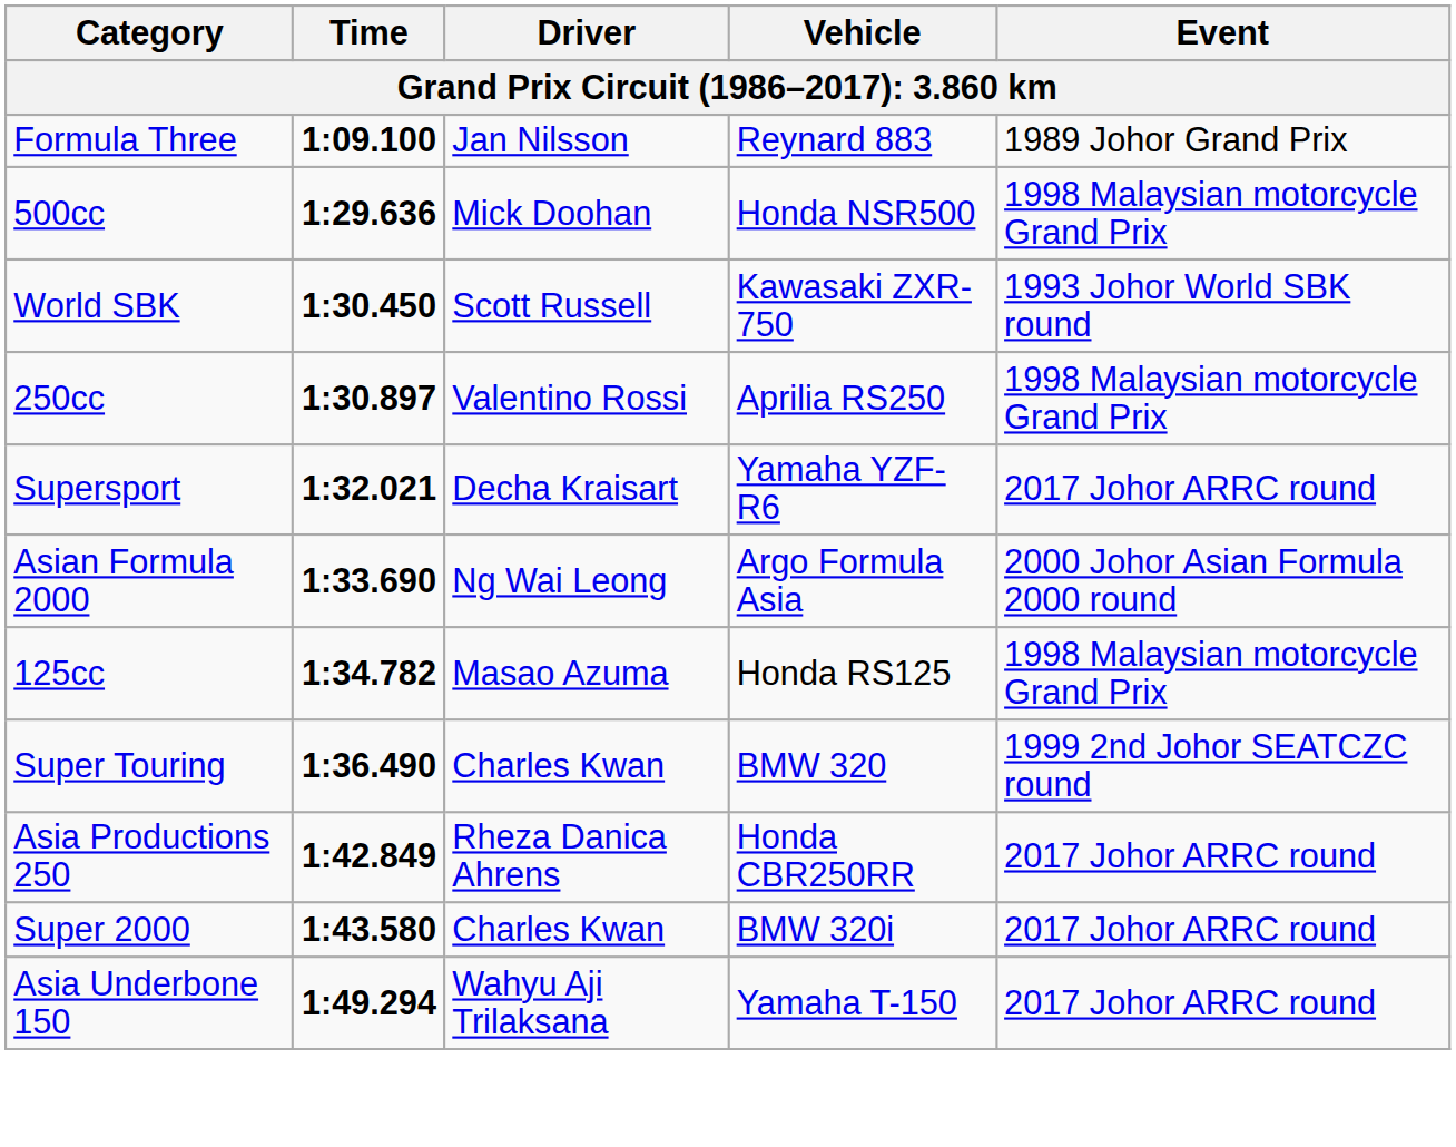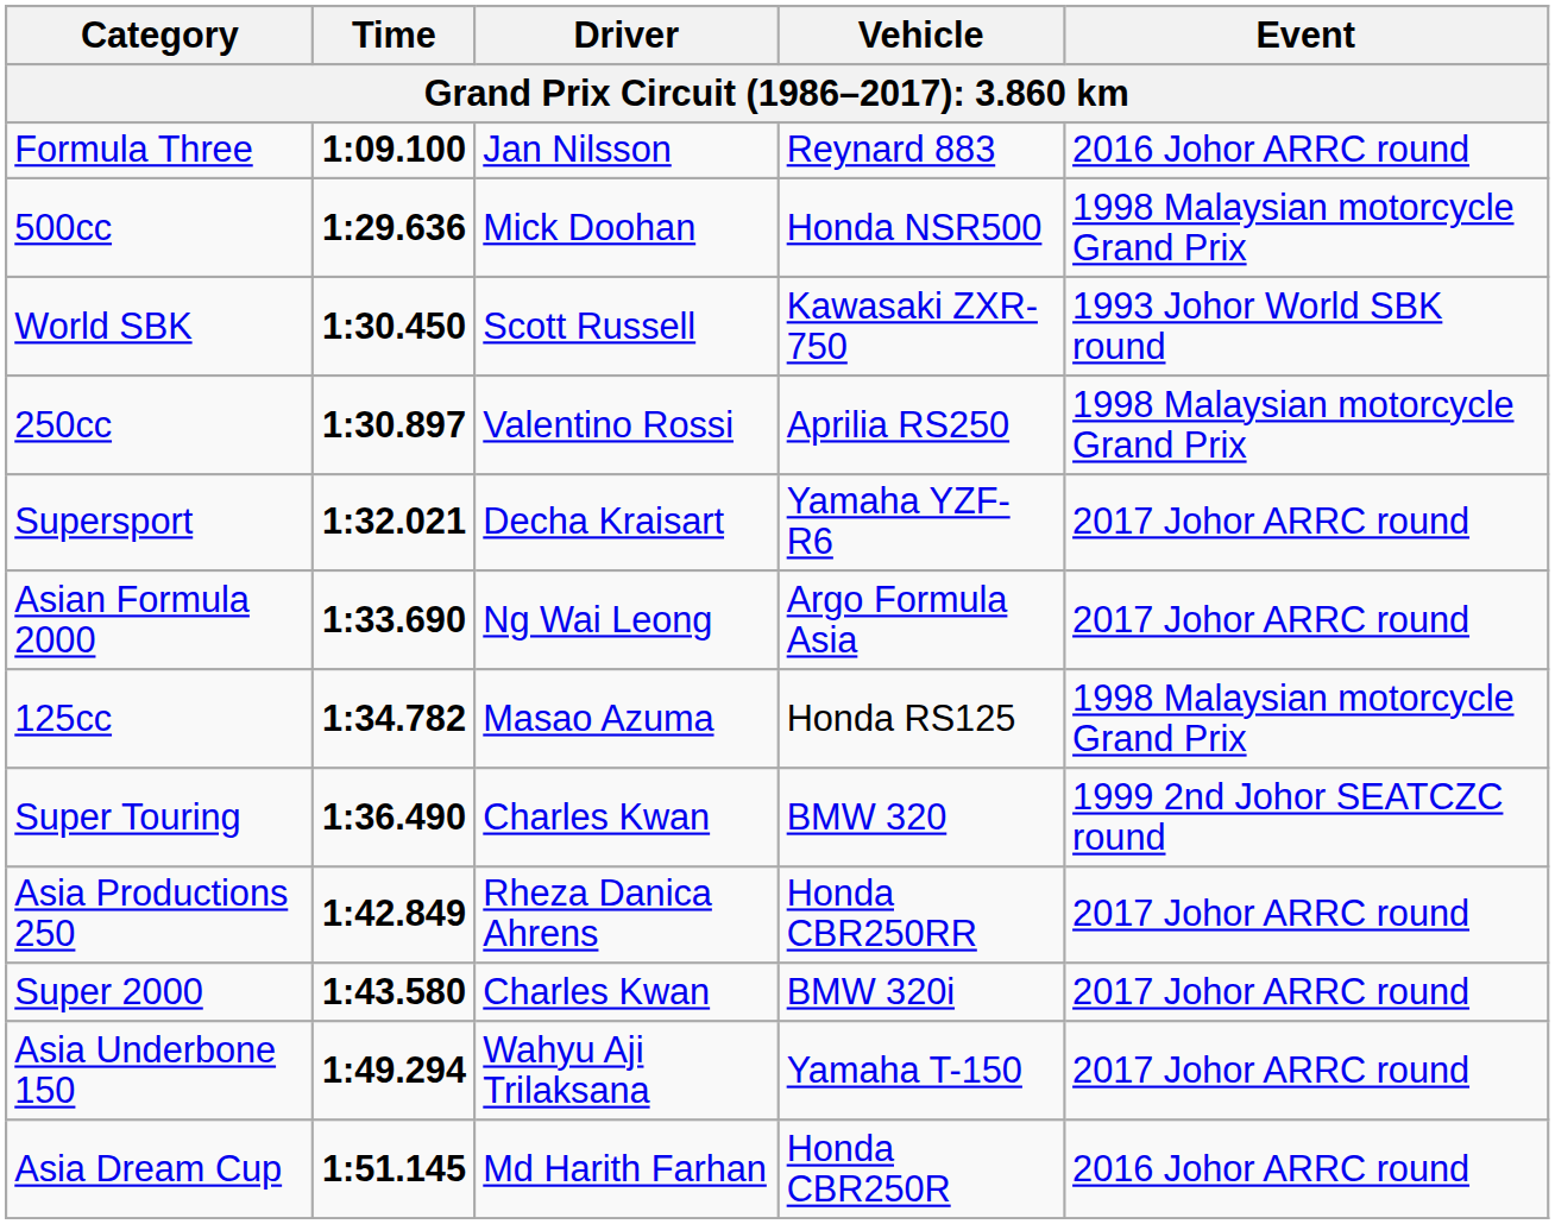Formula Three | Event: 1989 Johor Grand Prix -> 2016 Johor ARRC round
Asian Formula 2000 | Event: 2000 Johor Asian Formula 2000 round -> 2017 Johor ARRC round
+ row: Asia Dream Cup | 1:51.145 | Md Harith Farhan | Honda CBR250R | 2016 Johor ARRC round
